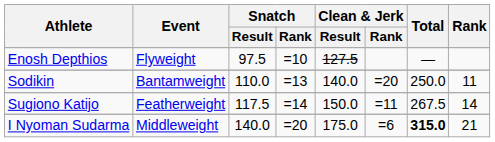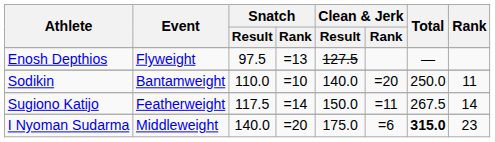Enosh Depthios | Snatch / Rank: =10 -> =13
Sodikin | Snatch / Rank: =13 -> =10
I Nyoman Sudarma | Rank: 21 -> 23
